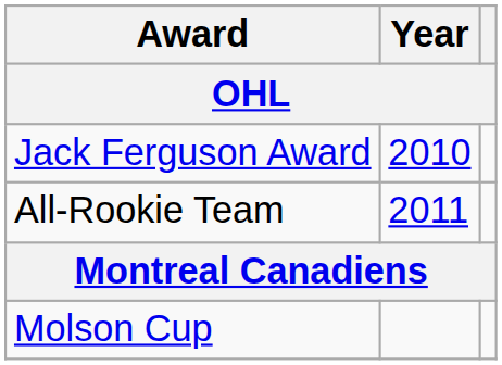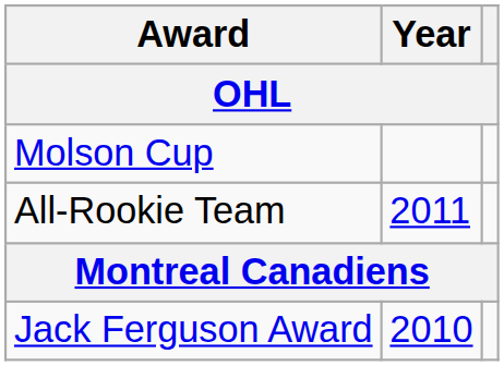rows swapped: Jack Ferguson Award <-> Molson Cup
